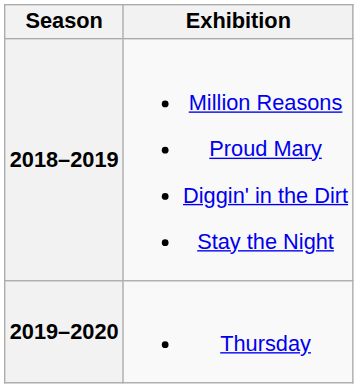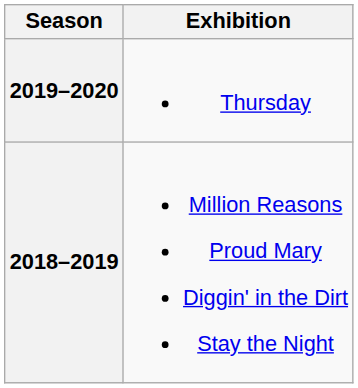rows swapped: 2019–2020 <-> 2018–2019
